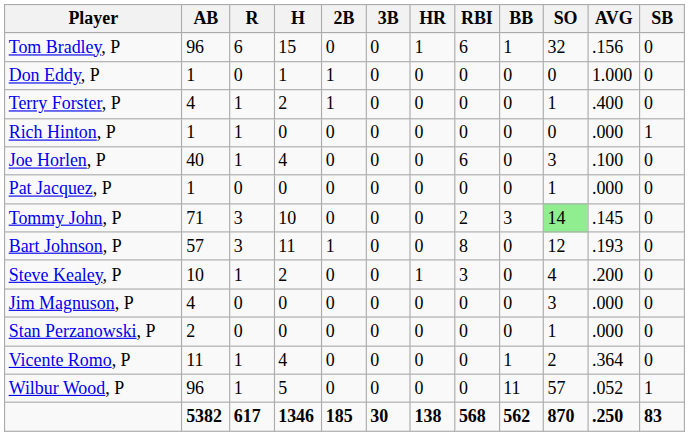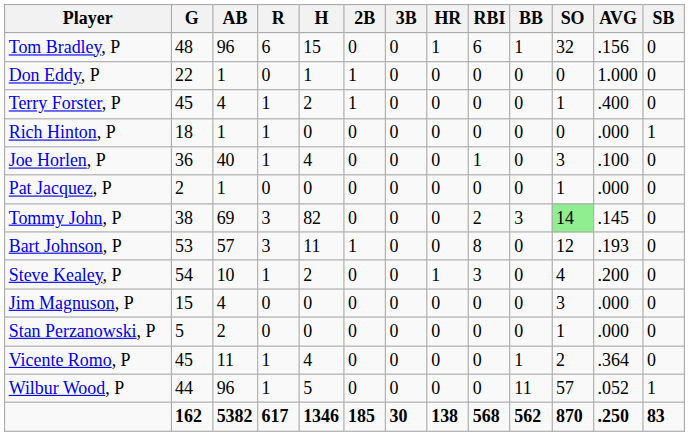+ column: G | 48 | 22 | 45 | 18 | 36 | 2 | 38 | 53 | 54 | 15 | 5 | 45 | 44 | 162
Joe Horlen, P | RBI: 6 -> 1
Tommy John, P | AB: 71 -> 69
Tommy John, P | H: 10 -> 82
